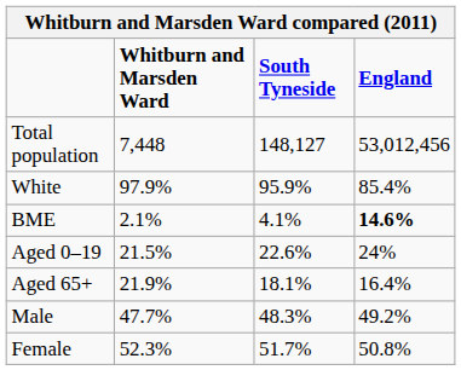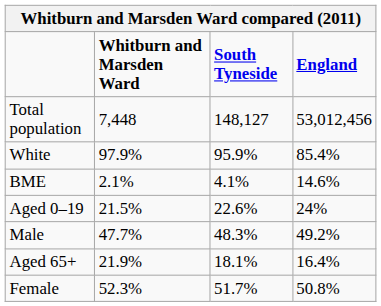BME | England: bold -> normal
rows swapped: Aged 65+ <-> Male
